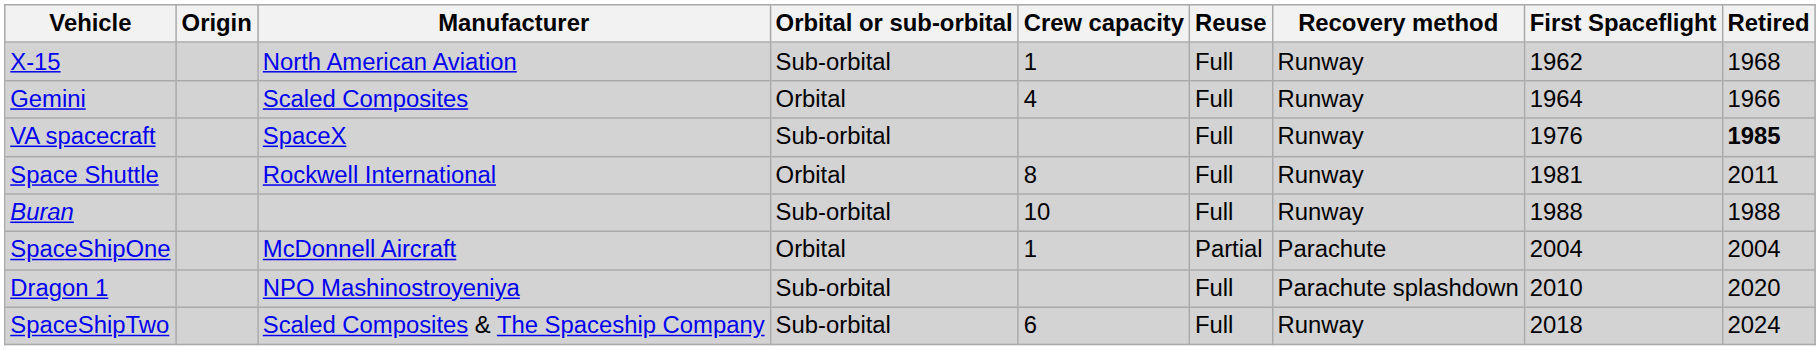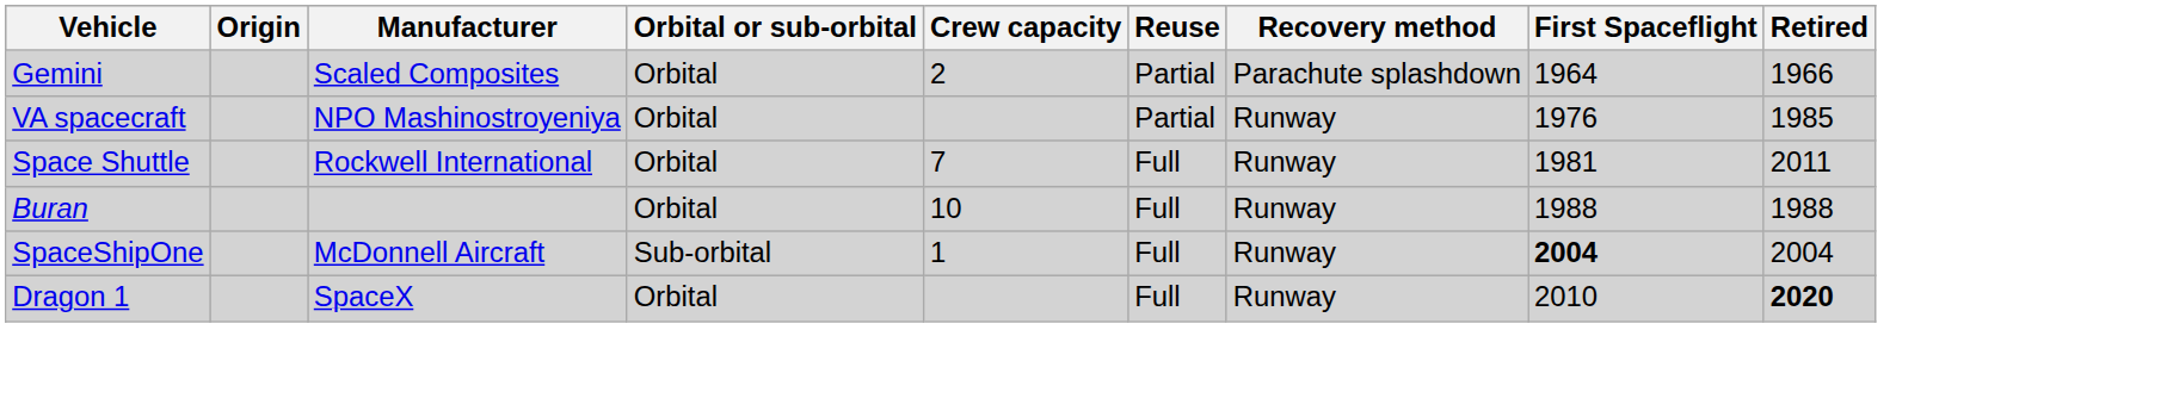- row: X-15 | North American Aviation | Sub-orbital | 1 | Full | Runway | 1962 | 1968
Gemini | Crew capacity: 4 -> 2
Gemini | Reuse: Full -> Partial
Gemini | Recovery method: Runway -> Parachute splashdown
VA spacecraft | Manufacturer: SpaceX -> NPO Mashinostroyeniya
VA spacecraft | Orbital or sub-orbital: Sub-orbital -> Orbital
VA spacecraft | Reuse: Full -> Partial
VA spacecraft | Retired: bold -> normal
Space Shuttle | Crew capacity: 8 -> 7
Buran | Orbital or sub-orbital: Sub-orbital -> Orbital
SpaceShipOne | Orbital or sub-orbital: Orbital -> Sub-orbital
SpaceShipOne | Reuse: Partial -> Full
SpaceShipOne | Recovery method: Parachute -> Runway
SpaceShipOne | First Spaceflight: normal -> bold
Dragon 1 | Manufacturer: NPO Mashinostroyeniya -> SpaceX
Dragon 1 | Orbital or sub-orbital: Sub-orbital -> Orbital
Dragon 1 | Recovery method: Parachute splashdown -> Runway
Dragon 1 | Retired: normal -> bold
- row: SpaceShipTwo | Scaled Composites & The Spaceship Company | Sub-orbital | 6 | Full | Runway | 2018 | 2024
